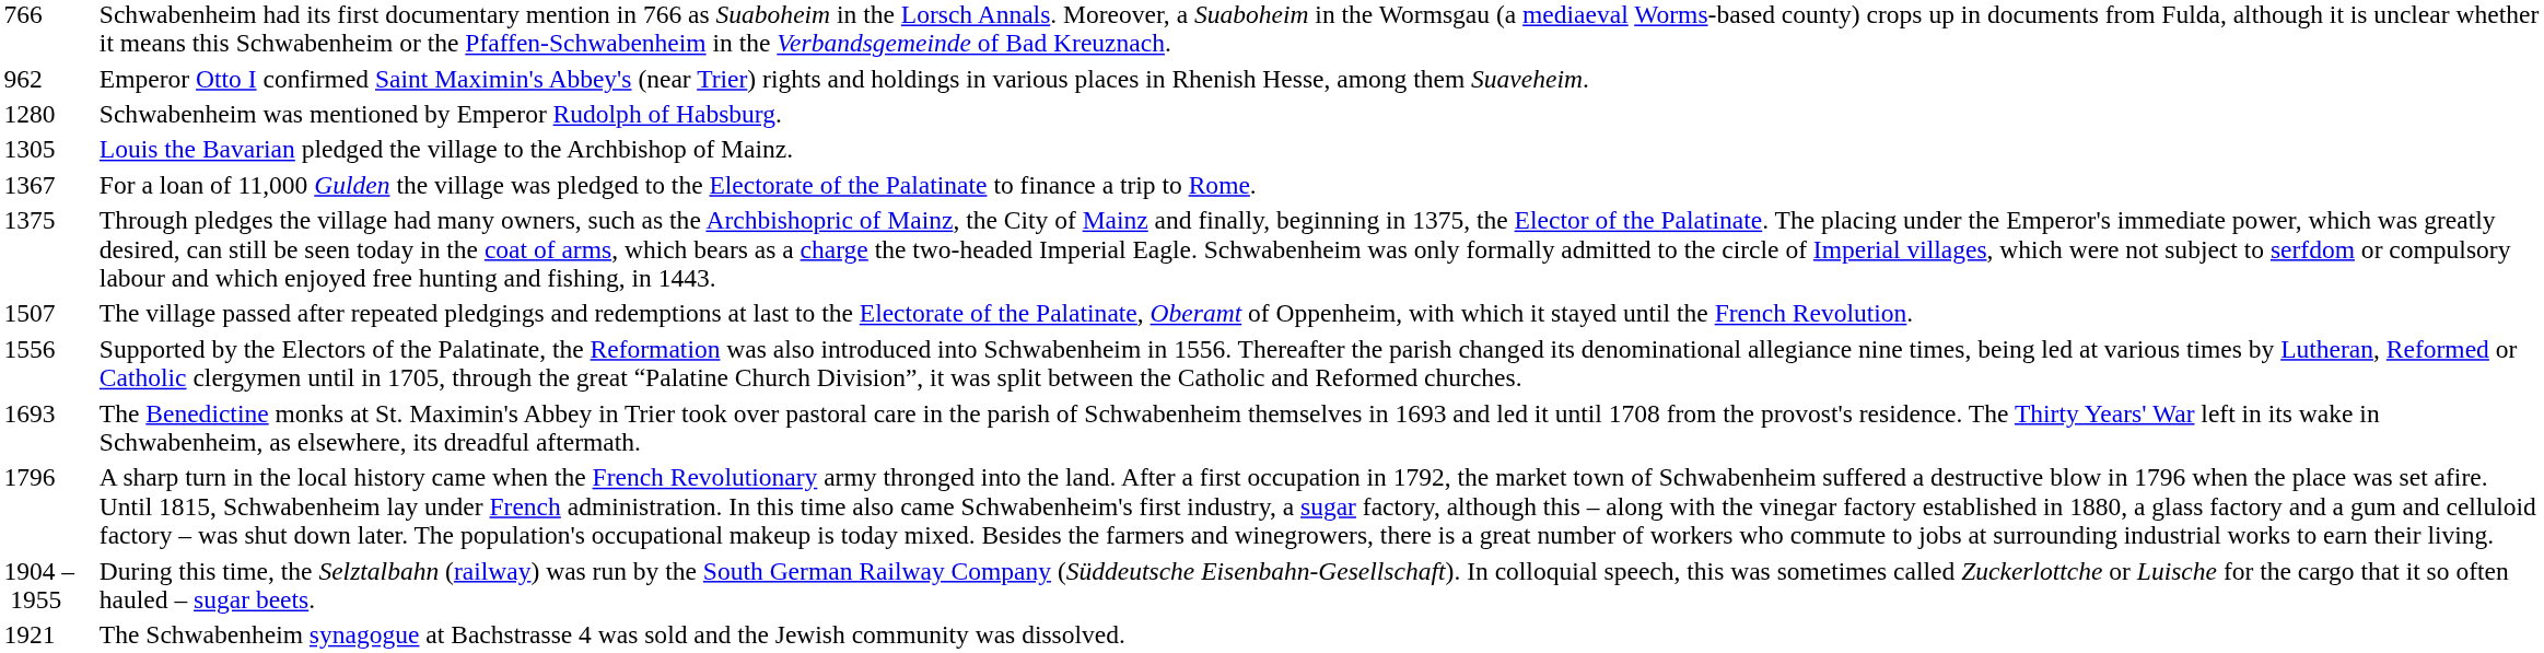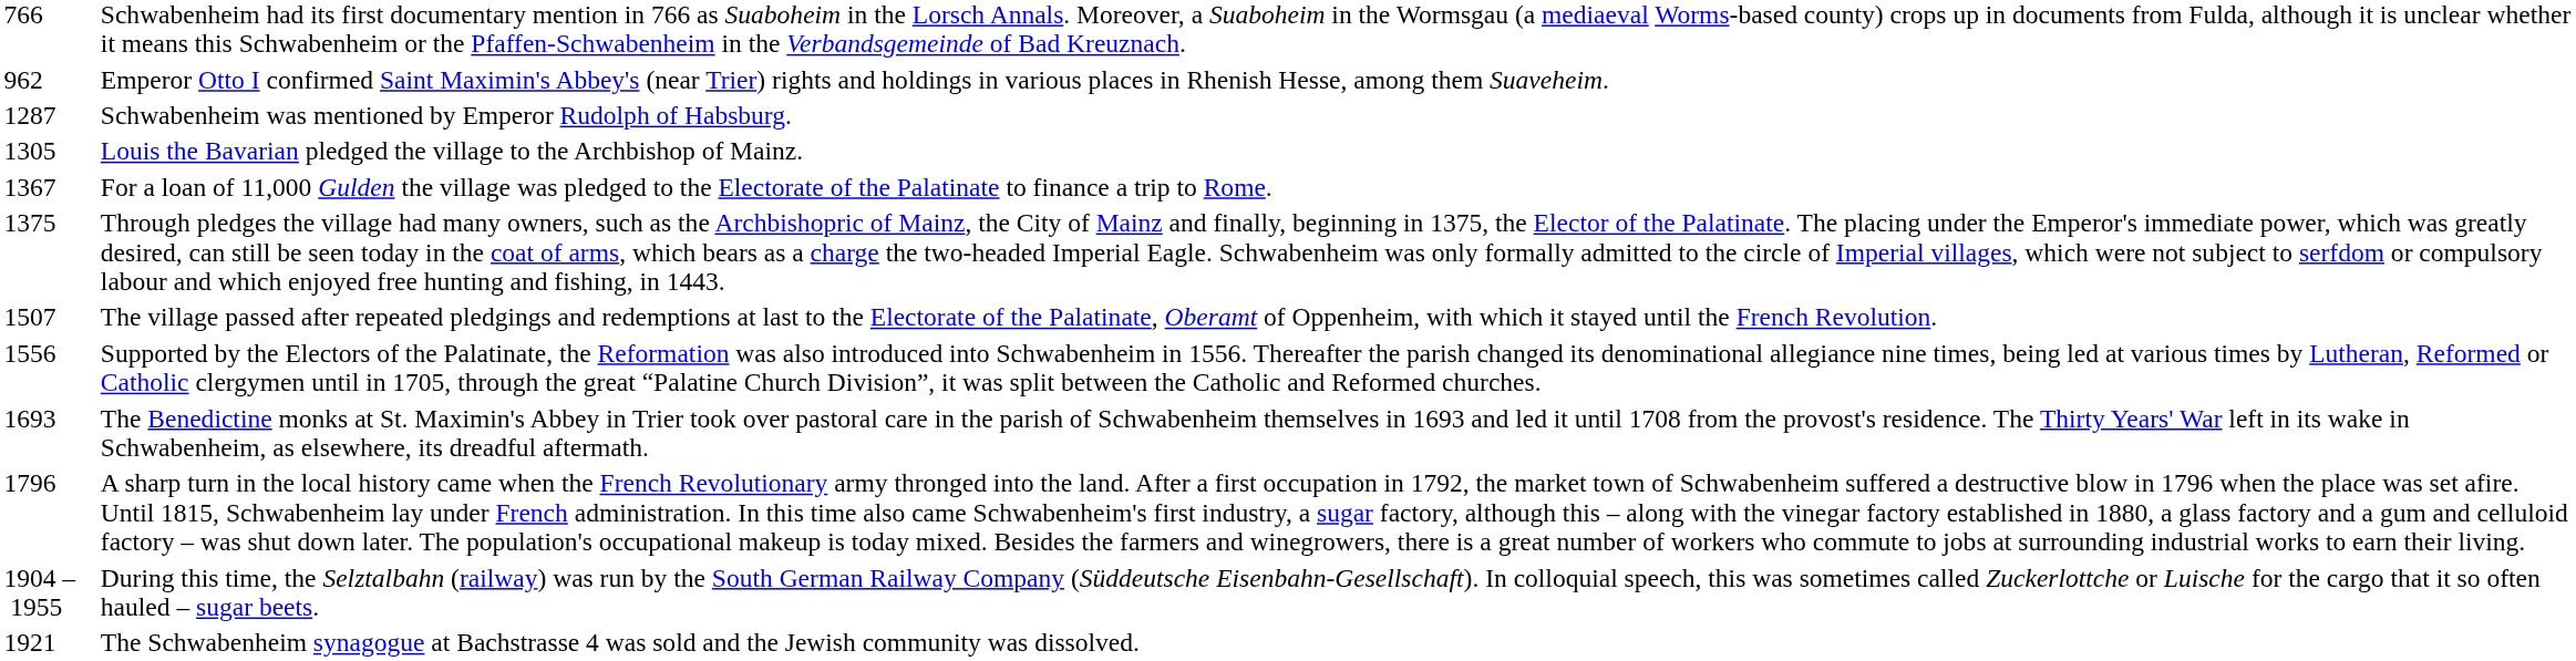Schwabenheim was mentioned by Emperor Rudolph of Habsburg. | column 1: 1280 -> 1287
